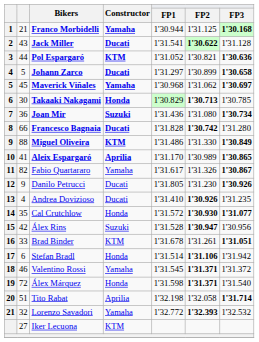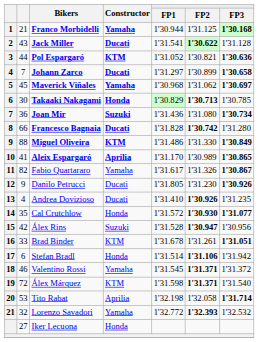Johann Zarco | column 2: 5 -> 7
Álex Márquez | Constructor: Honda -> KTM
Tito Rabat | column 2: 51 -> 53
Iker Lecuona | Constructor: KTM -> Honda
